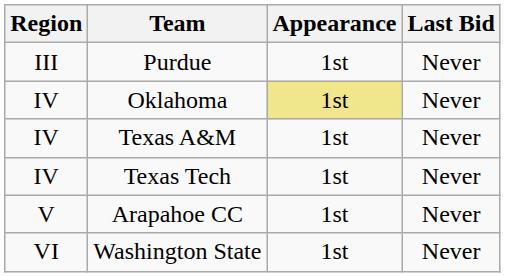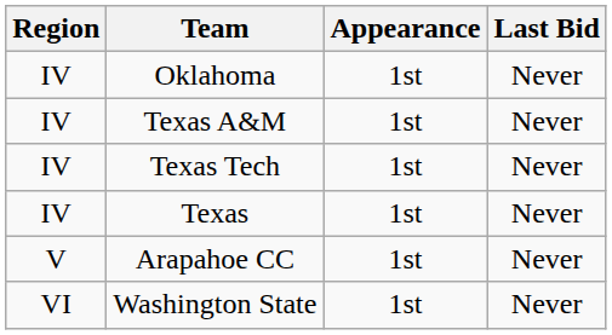- row: III | Purdue | 1st | Never
Oklahoma | Appearance: khaki background -> no background
+ row: IV | Texas | 1st | Never
